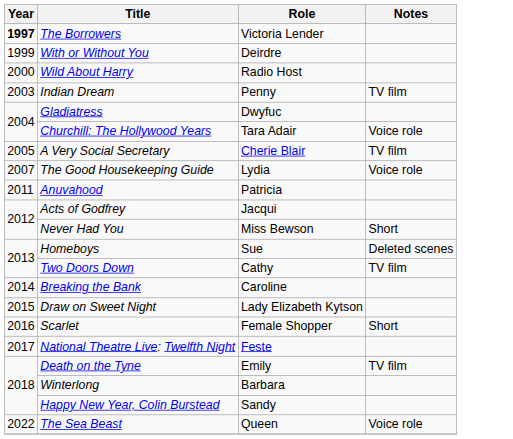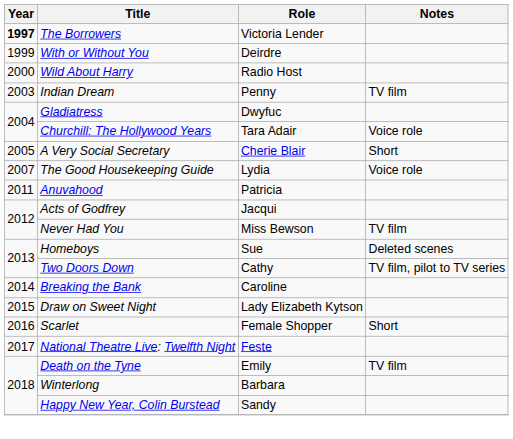A Very Social Secretary | Notes: TV film -> Short
Never Had You | Notes: Short -> TV film
Two Doors Down | Notes: TV film -> TV film, pilot to TV series
- row: 2022 | The Sea Beast | Queen | Voice role
